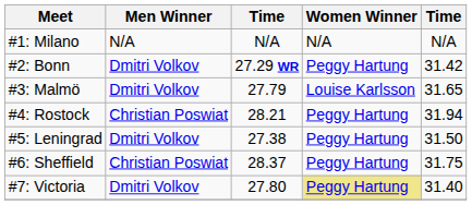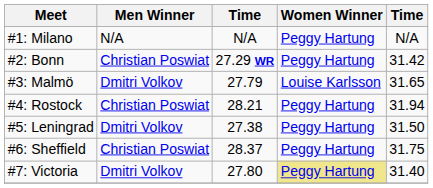#1: Milano | Women Winner: N/A -> Peggy Hartung
#2: Bonn | Men Winner: Dmitri Volkov -> Christian Poswiat
